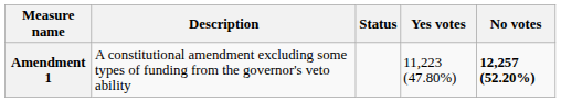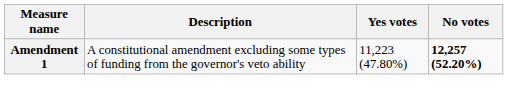- column: Status
